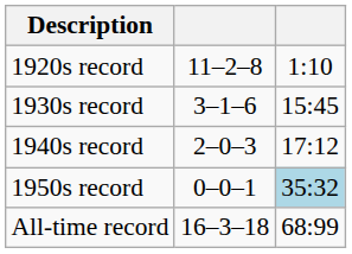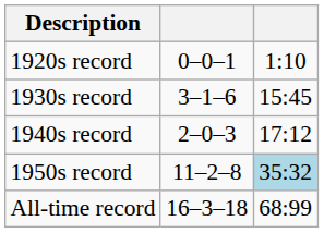1920s record | column 2: 11–2–8 -> 0–0–1
1950s record | column 2: 0–0–1 -> 11–2–8
